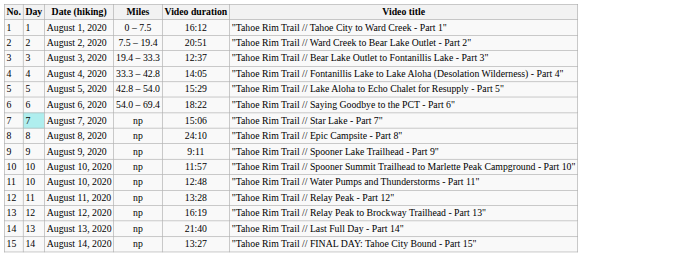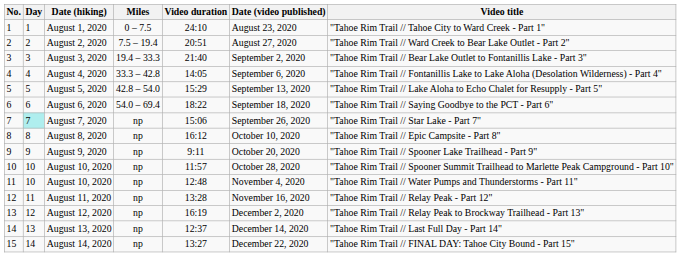+ column: Date (video published) | August 23, 2020 | August 27, 2020 | September 2, 2020 | September 6, 2020 | September 13, 2020 | September 18, 2020 | September 26, 2020 | October 10, 2020 | October 20, 2020 | October 28, 2020 | November 4, 2020 | November 16, 2020 | December 2, 2020 | December 14, 2020 | December 22, 2020
August 1, 2020 | Video duration: 16:12 -> 24:10
August 3, 2020 | Video duration: 12:37 -> 21:40
August 8, 2020 | Video duration: 24:10 -> 16:12
August 13, 2020 | Video duration: 21:40 -> 12:37
